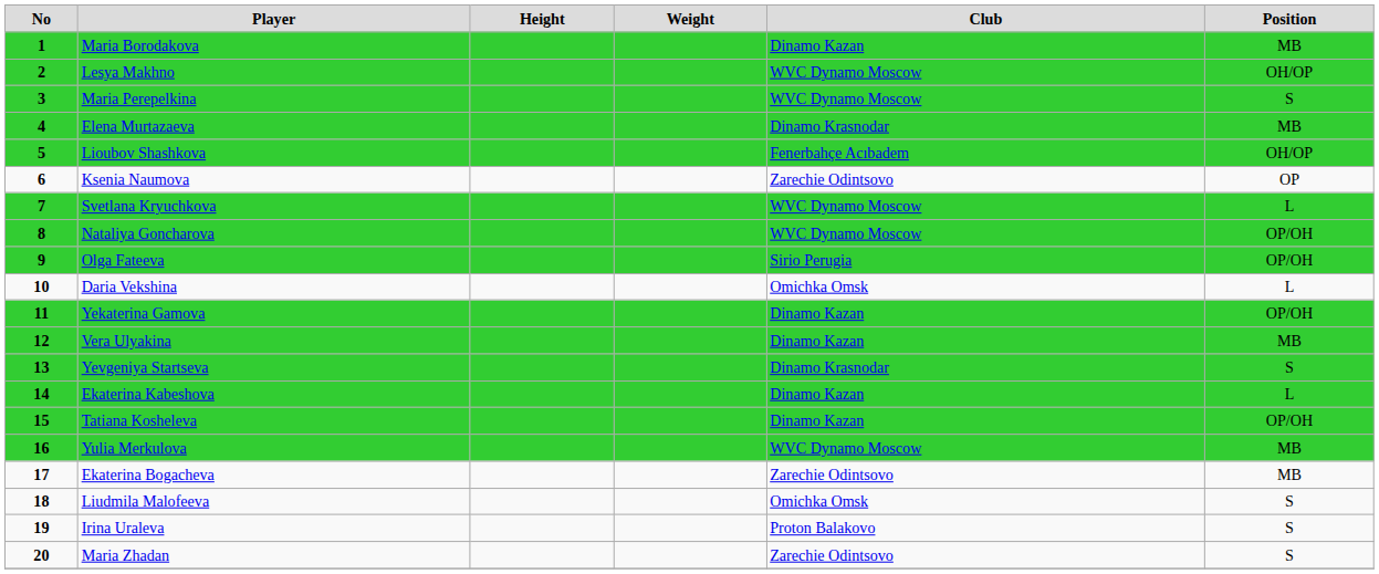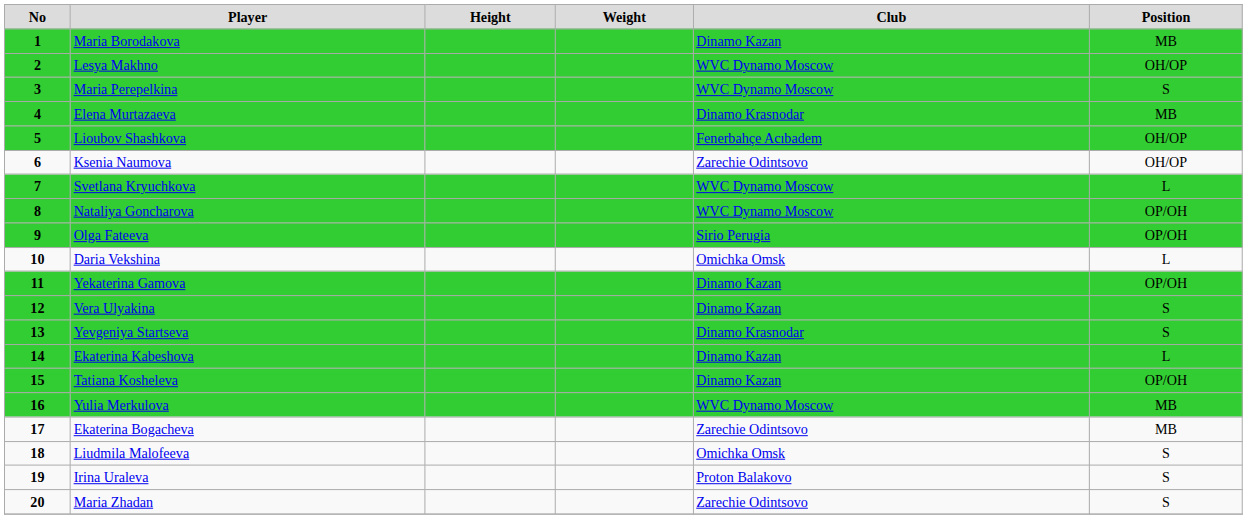Ksenia Naumova | Position: OP -> OH/OP
Vera Ulyakina | Position: MB -> S
